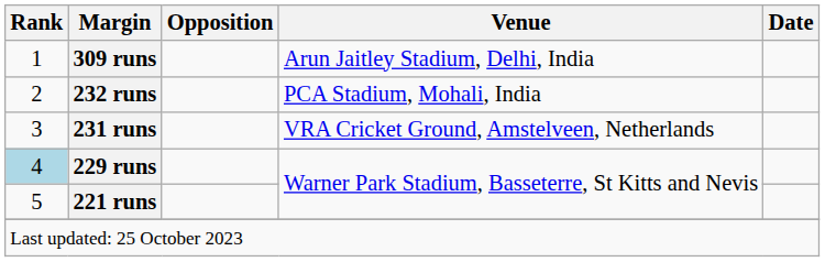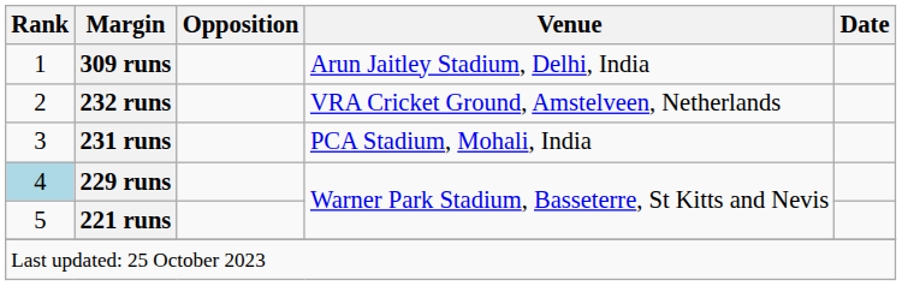232 runs | Venue: PCA Stadium, Mohali, India -> VRA Cricket Ground, Amstelveen, Netherlands
231 runs | Venue: VRA Cricket Ground, Amstelveen, Netherlands -> PCA Stadium, Mohali, India
